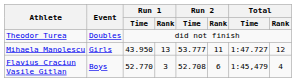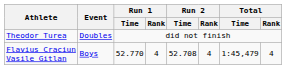- row: Mihaela Manolescu | Girls | 43.950 | 13 | 53.777 | 11 | 1:47.727 | 12
Flavius Craciun Vasile Gitlan | Run 1 / Rank: 3 -> 4
Flavius Craciun Vasile Gitlan | Run 2 / Rank: 6 -> 4
